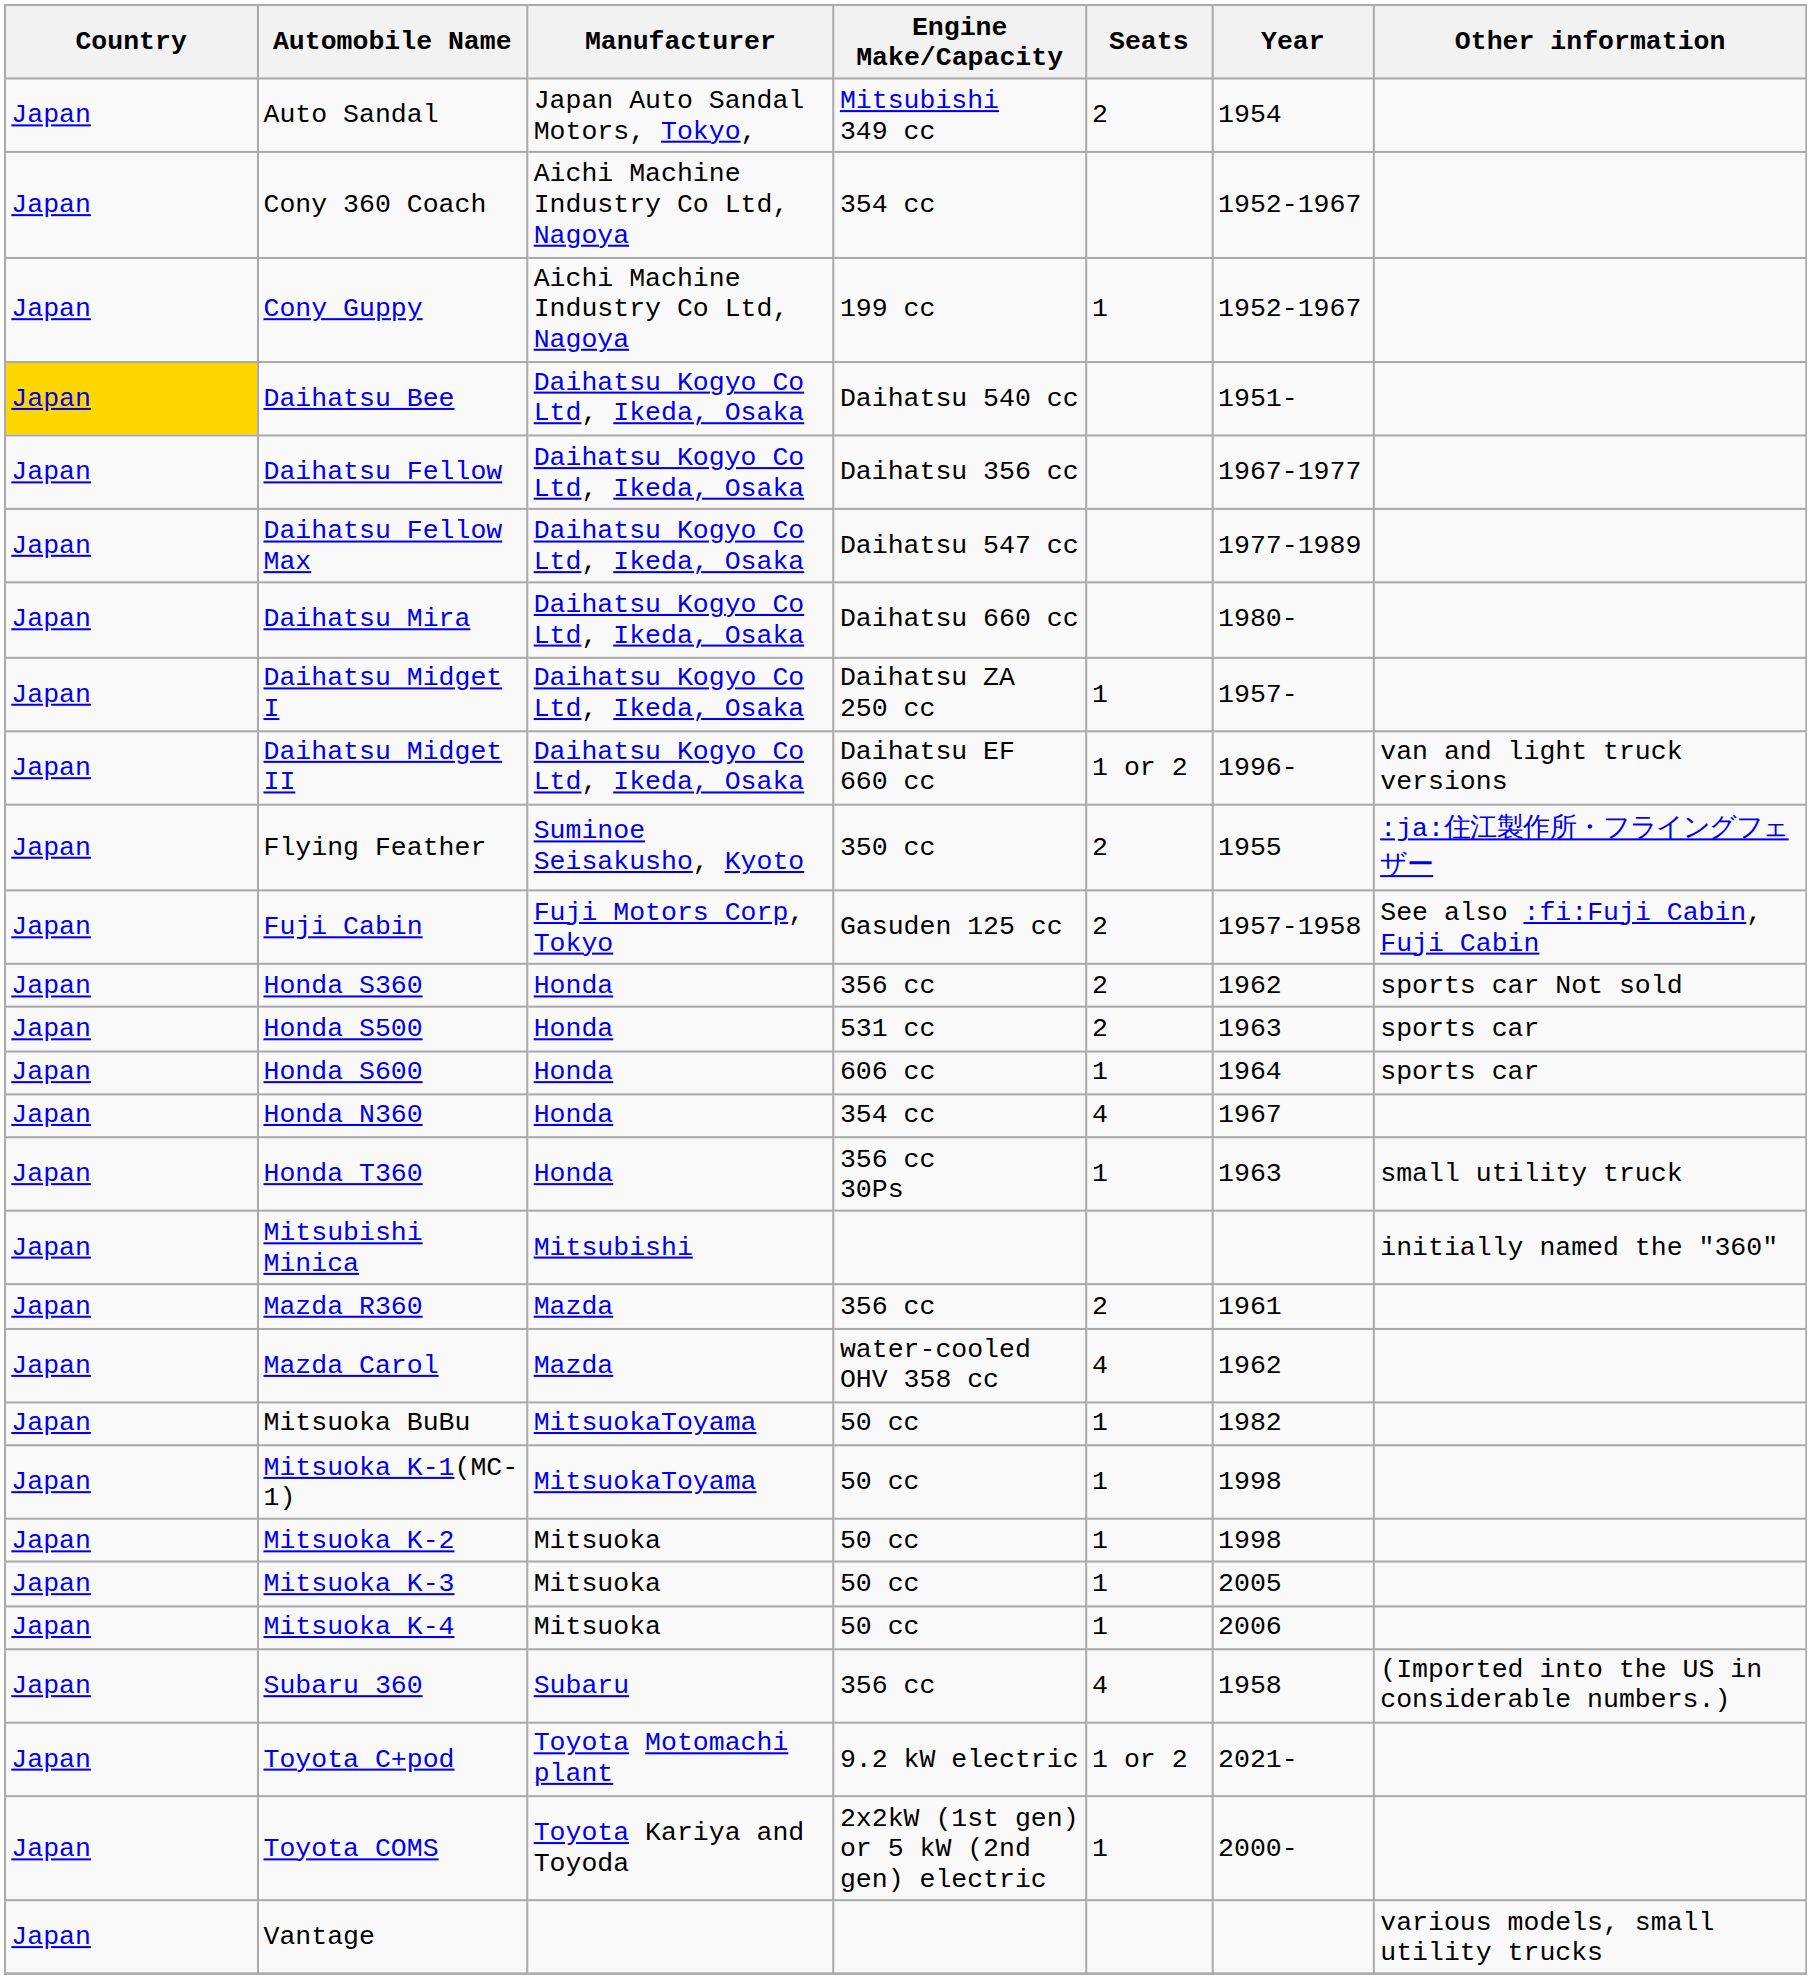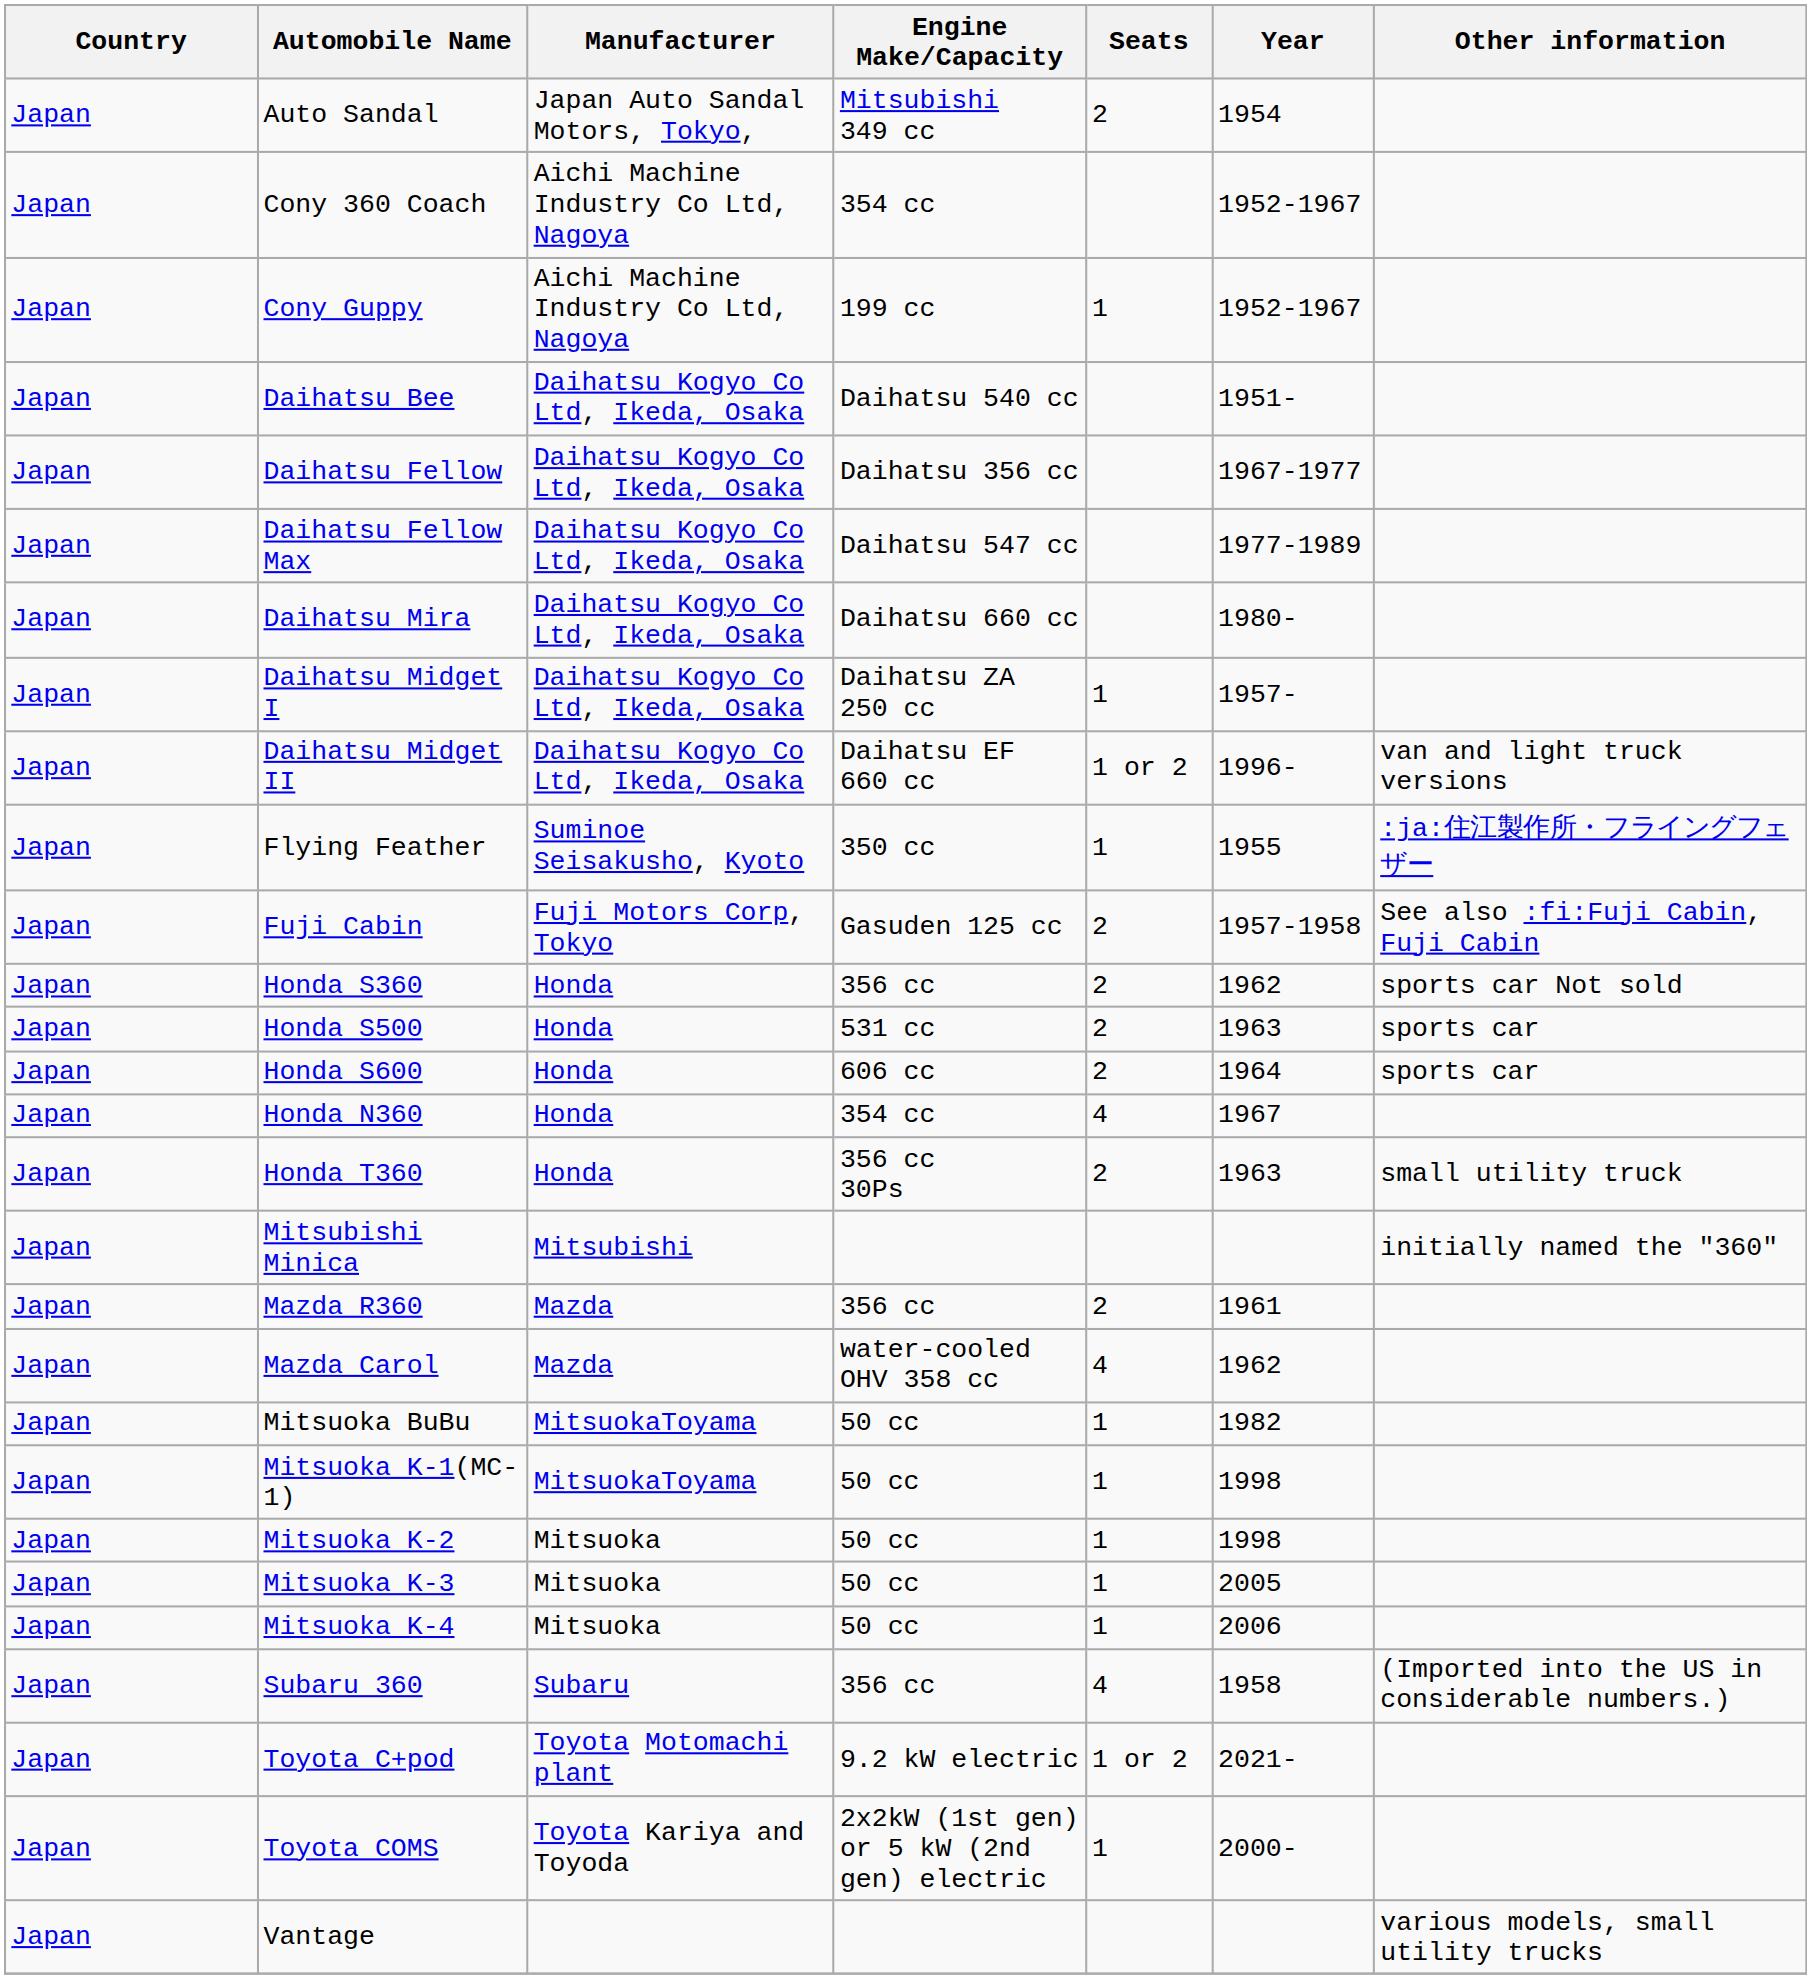Daihatsu Bee | Country: gold background -> no background
Flying Feather | Seats: 2 -> 1
Honda S600 | Seats: 1 -> 2
Honda T360 | Seats: 1 -> 2
